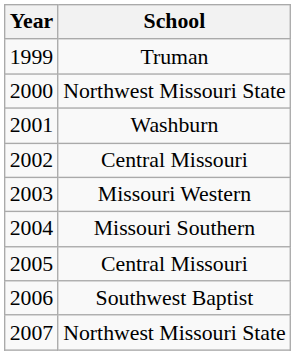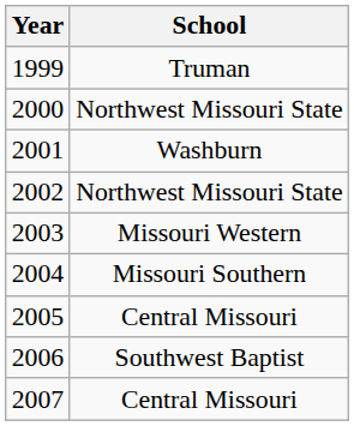2002 | School: Central Missouri -> Northwest Missouri State
2007 | School: Northwest Missouri State -> Central Missouri
